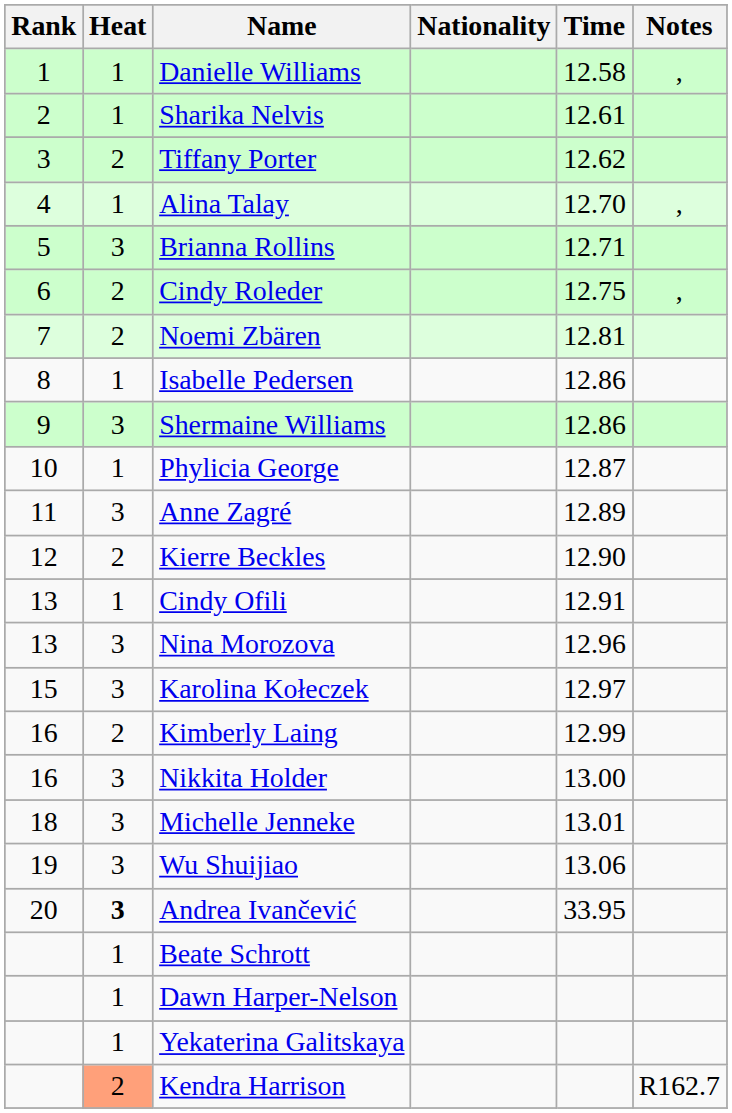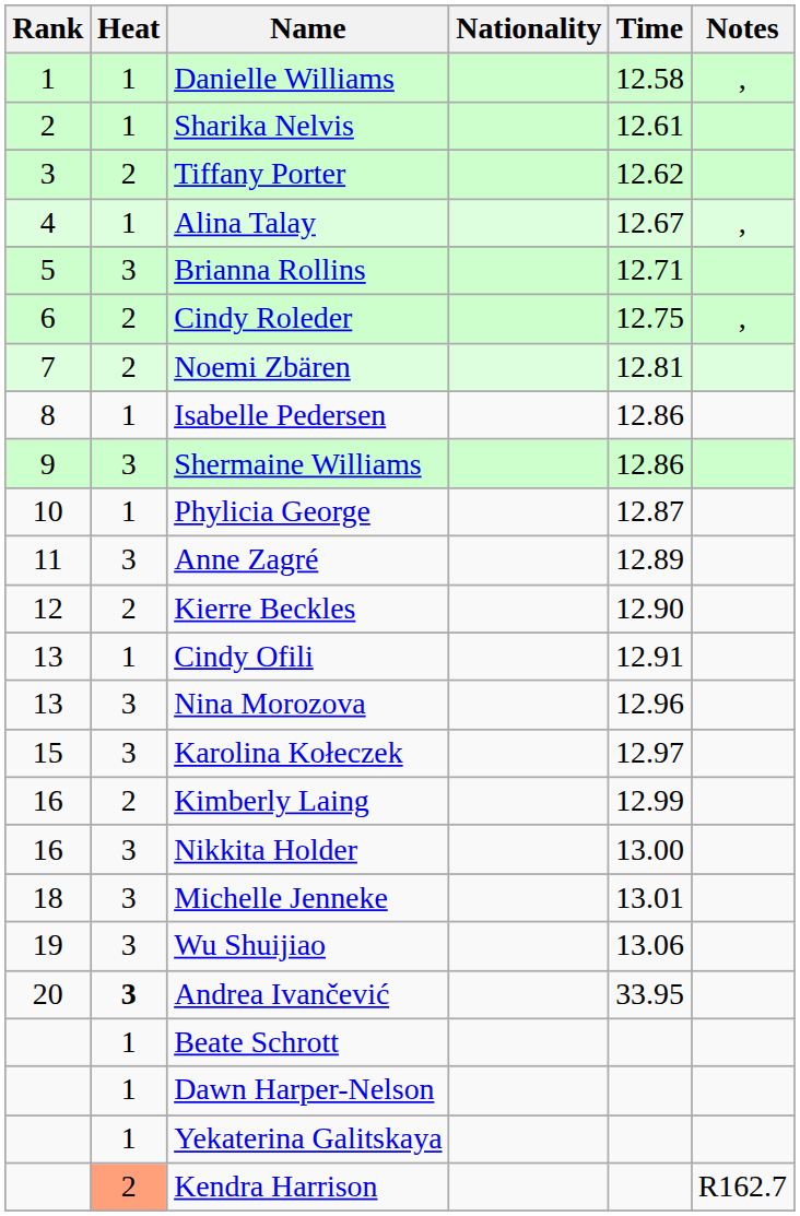Alina Talay | Time: 12.70 -> 12.67
